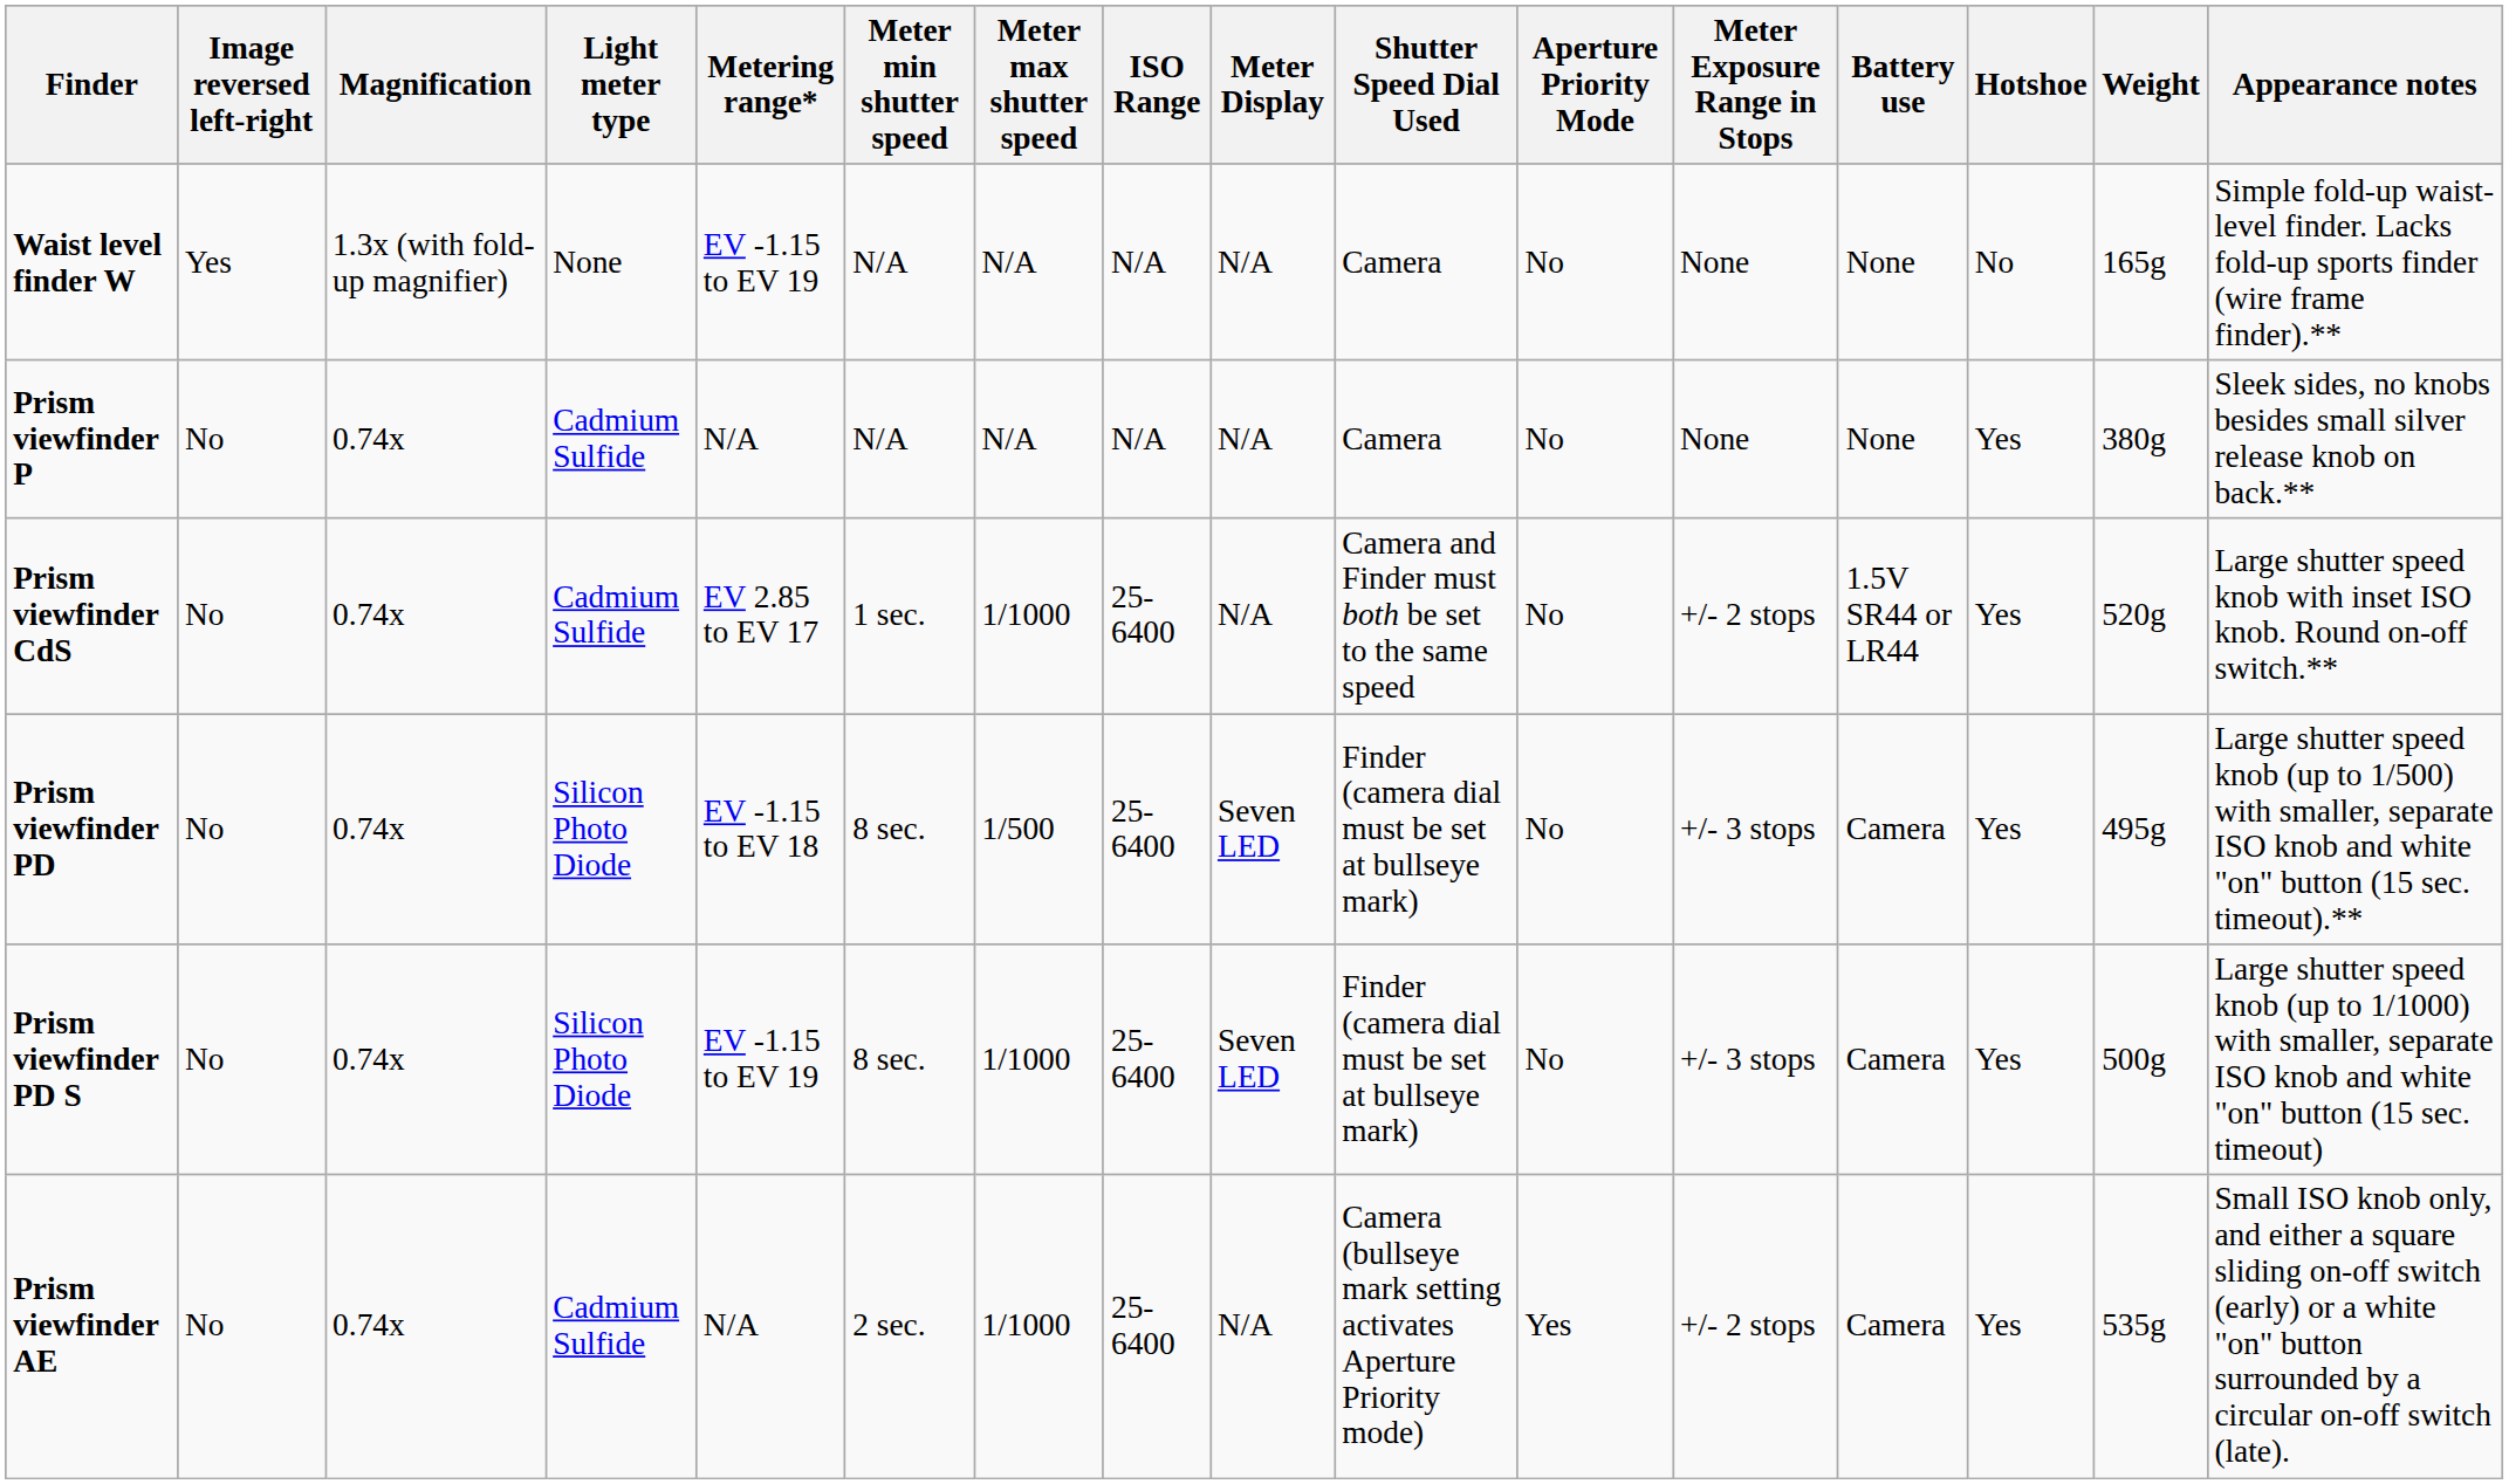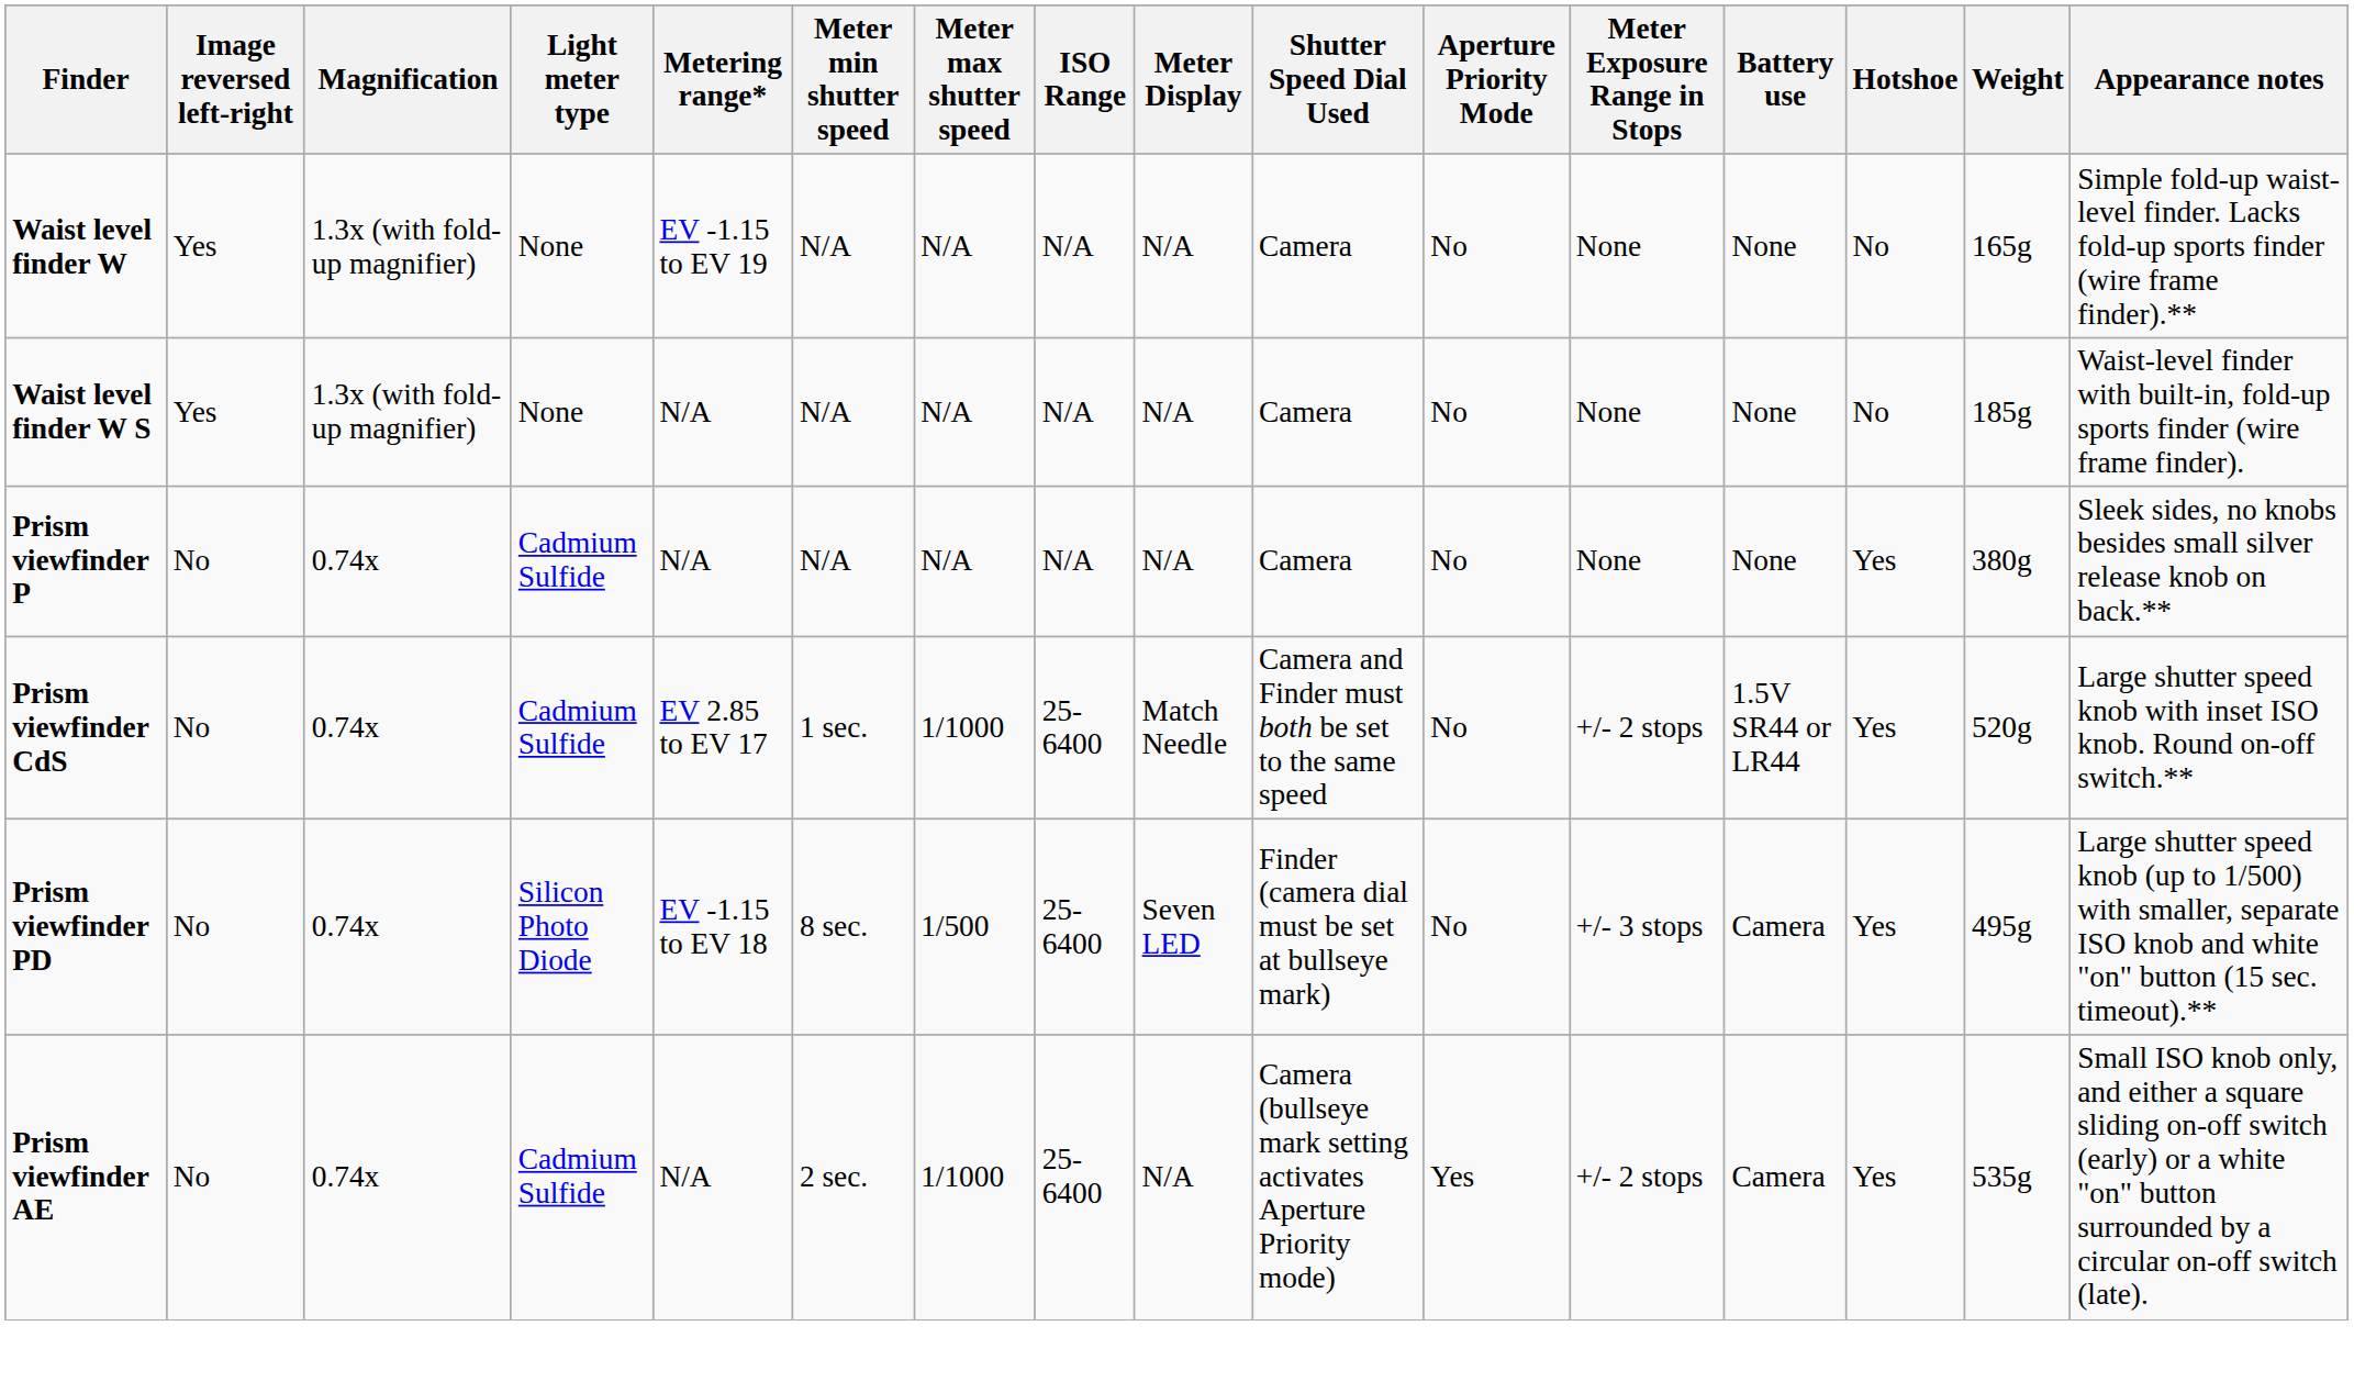+ row: Waist level finder W S | Yes | 1.3x (with fold-up magnifier) | None | N/A | N/A | N/A | N/A | N/A | Camera | No | None | None | No | 185g | Waist-level finder with built-in, fold-up sports finder (wire frame finder).
Prism viewfinder CdS | Meter Display: N/A -> Match Needle
- row: Prism viewfinder PD S | No | 0.74x | Silicon Photo Diode | EV -1.15 to EV 19 | 8 sec. | 1/1000 | 25-6400 | Seven LED | Finder (camera dial must be set at bullseye mark) | No | +/- 3 stops | Camera | Yes | 500g | Large shutter speed knob (up to 1/1000) with smaller, separate ISO knob and white "on" button (15 sec. timeout)
